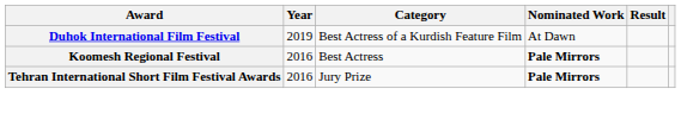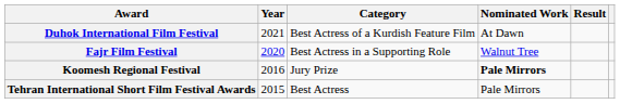Duhok International Film Festival | Year: 2019 -> 2021
+ row: Fajr Film Festival | 2020 | Best Actress in a Supporting Role | Walnut Tree
Koomesh Regional Festival | Category: Best Actress -> Jury Prize
Tehran International Short Film Festival Awards | Year: 2016 -> 2015
Tehran International Short Film Festival Awards | Category: Jury Prize -> Best Actress
Tehran International Short Film Festival Awards | Nominated Work: bold -> normal
